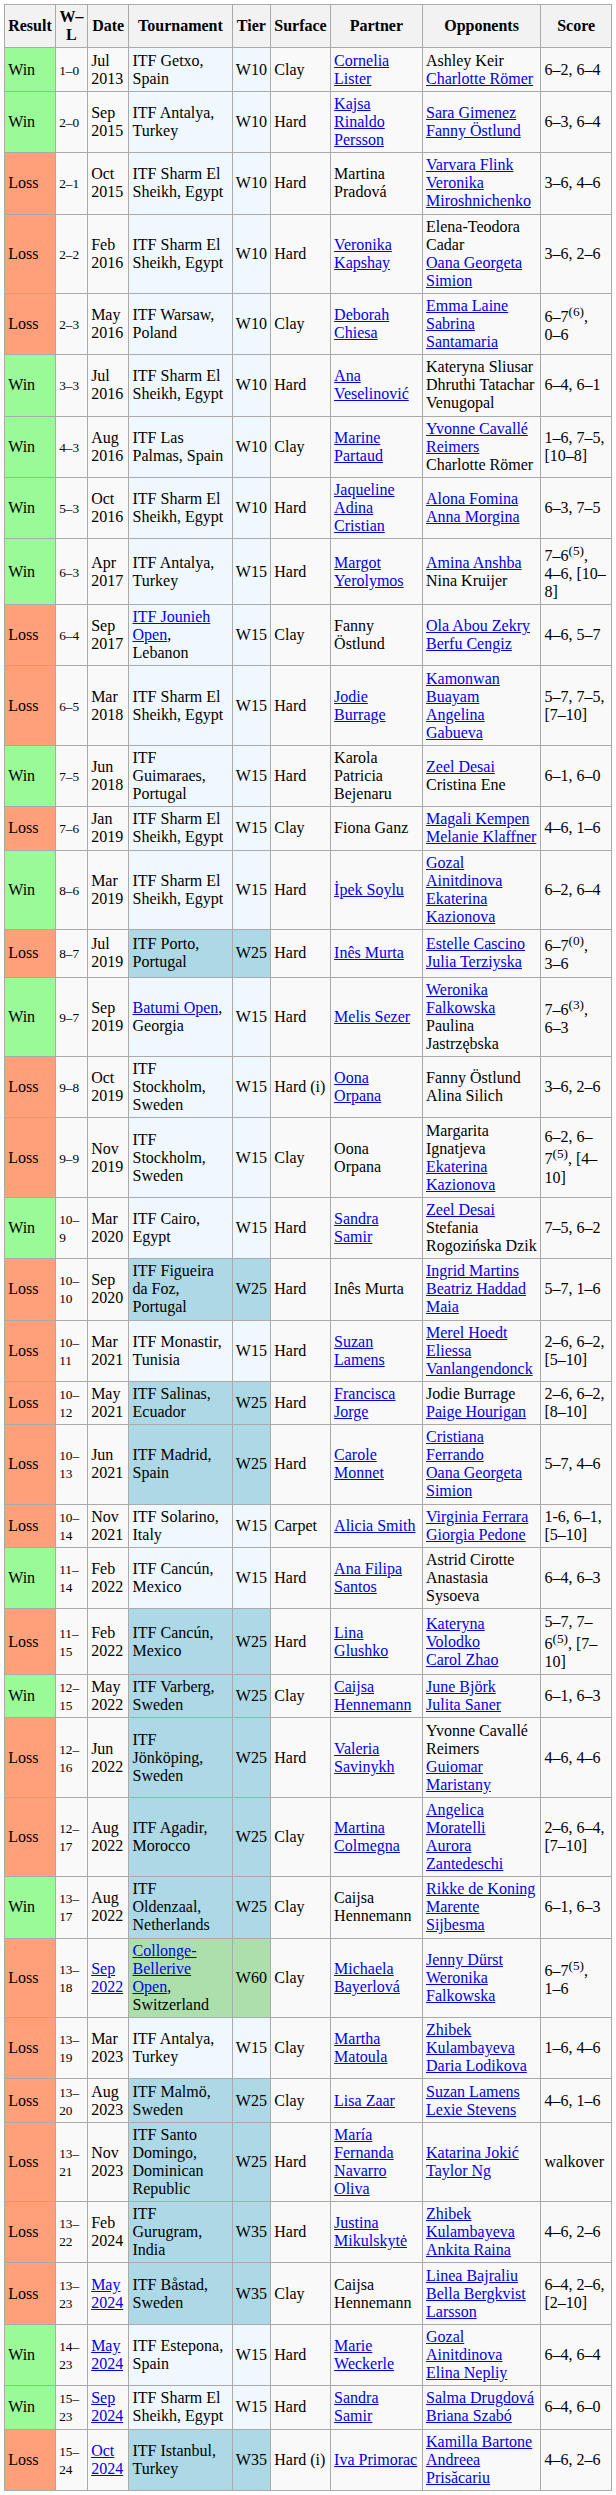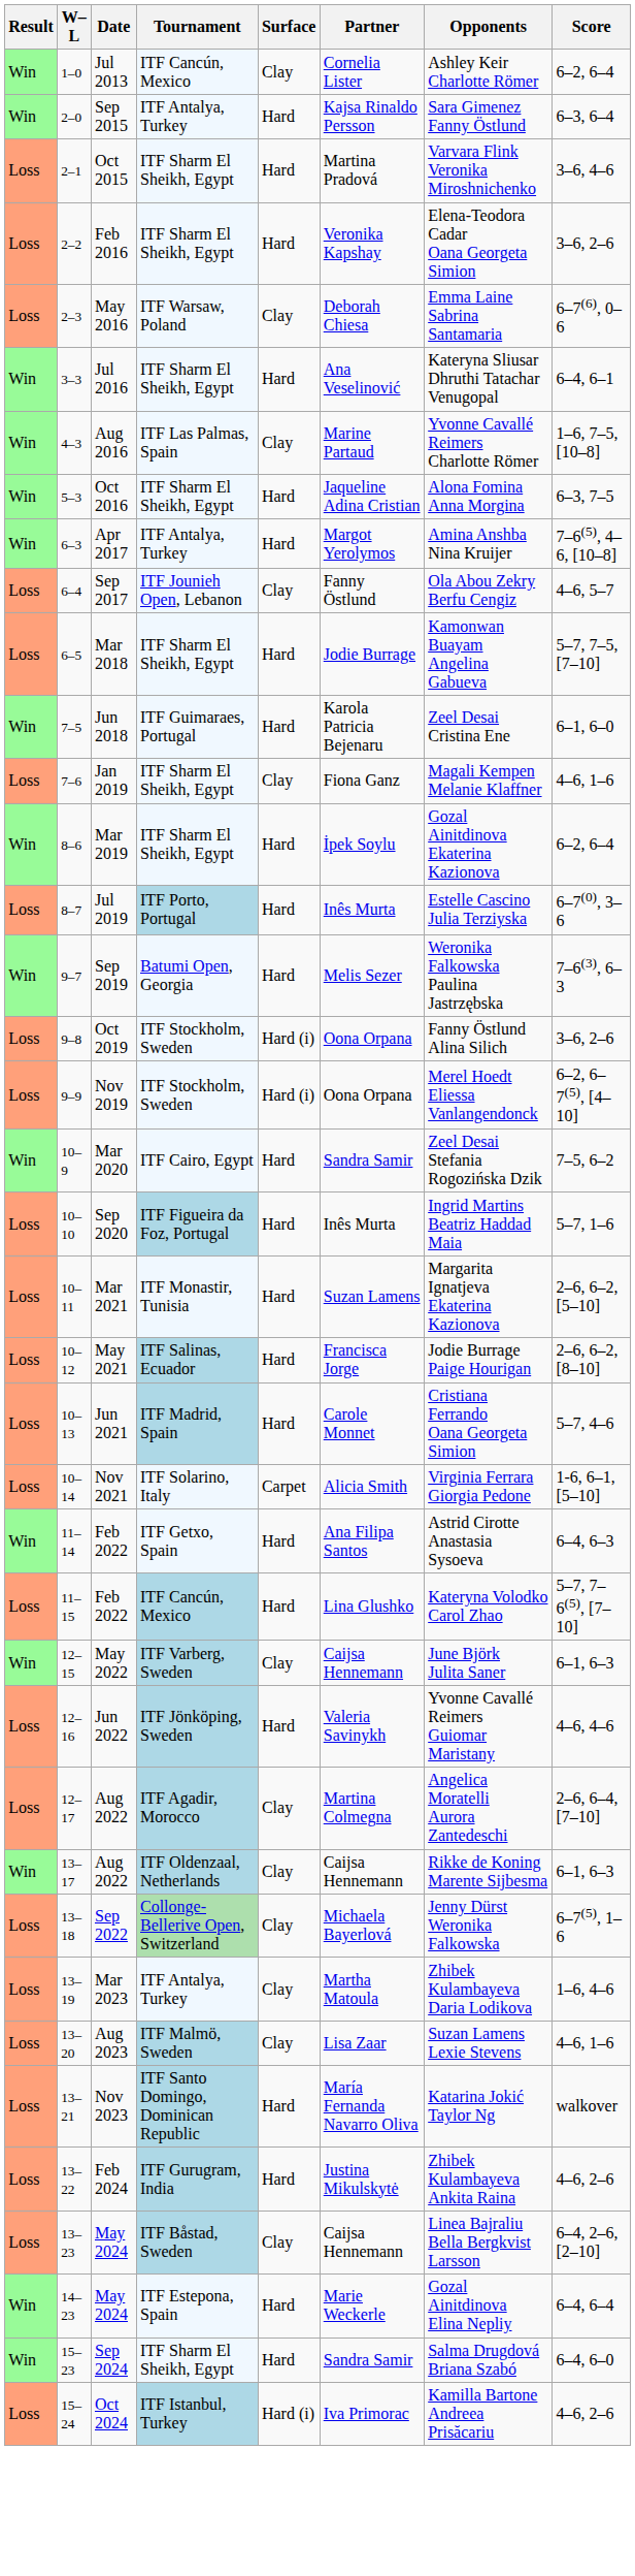- column: Tier | W10 | W10 | W10 | W10 | W10 | W10 | W10 | W10 | W15 | W15 | W15 | W15 | W15 | W15 | W25 | W15 | W15 | W15 | W15 | W25 | W15 | W25 | W25 | W15 | W15 | W25 | W25 | W25 | W25 | W25 | W60 | W15 | W25 | W25 | W35 | W35 | W15 | W15 | W35
Jul 2013 | Tournament: ITF Getxo, Spain -> ITF Cancún, Mexico
Nov 2019 | Surface: Clay -> Hard (i)
Nov 2019 | Opponents: Margarita Ignatjeva Ekaterina Kazionova -> Merel Hoedt Eliessa Vanlangendonck
Mar 2021 | Opponents: Merel Hoedt Eliessa Vanlangendonck -> Margarita Ignatjeva Ekaterina Kazionova
11–14 / Feb 2022 | Tournament: ITF Cancún, Mexico -> ITF Getxo, Spain
